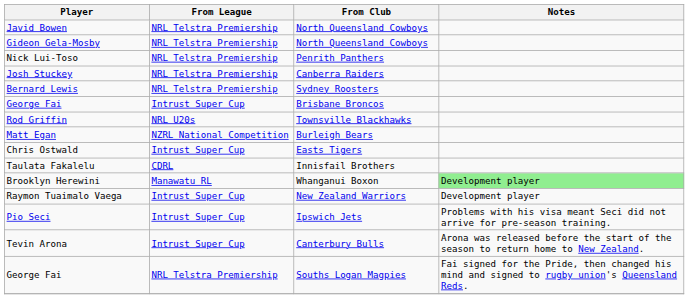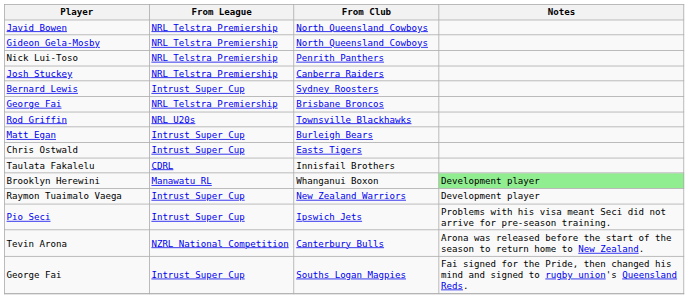Bernard Lewis | From League: NRL Telstra Premiership -> Intrust Super Cup
George Fai / Brisbane Broncos | From League: Intrust Super Cup -> NRL Telstra Premiership
Matt Egan | From League: NZRL National Competition -> Intrust Super Cup
Tevin Arona | From League: Intrust Super Cup -> NZRL National Competition
George Fai / Souths Logan Magpies | From League: NRL Telstra Premiership -> Intrust Super Cup
